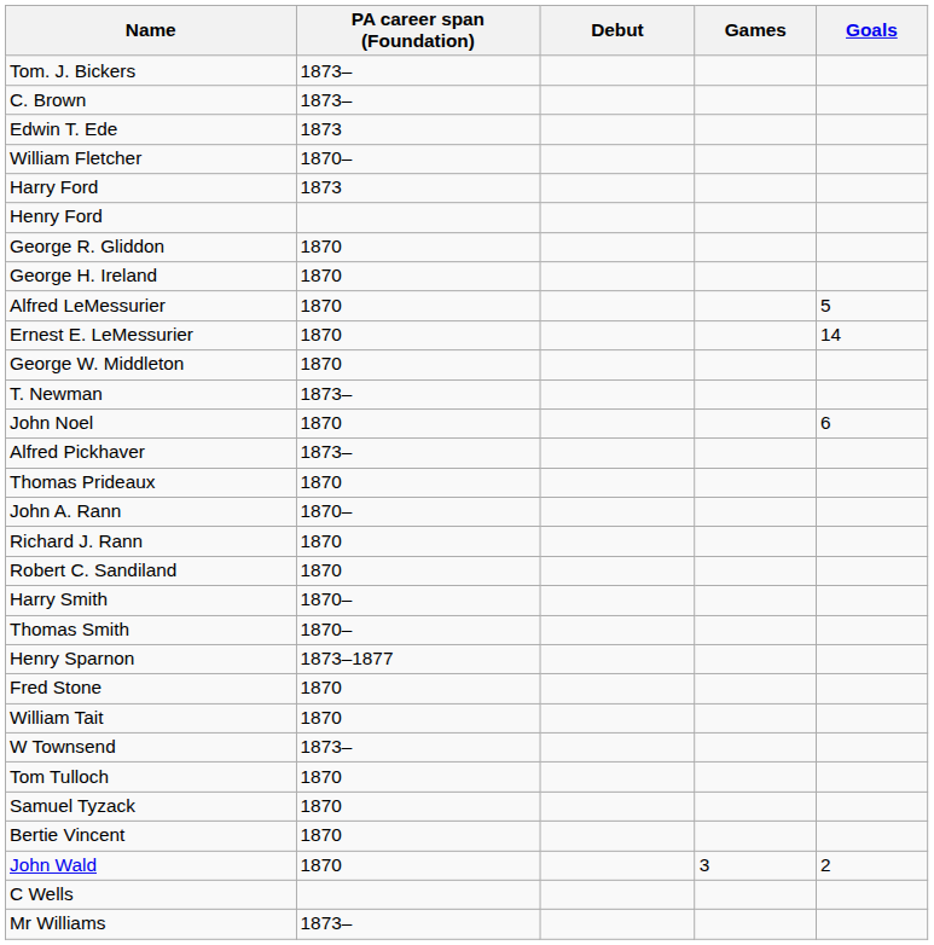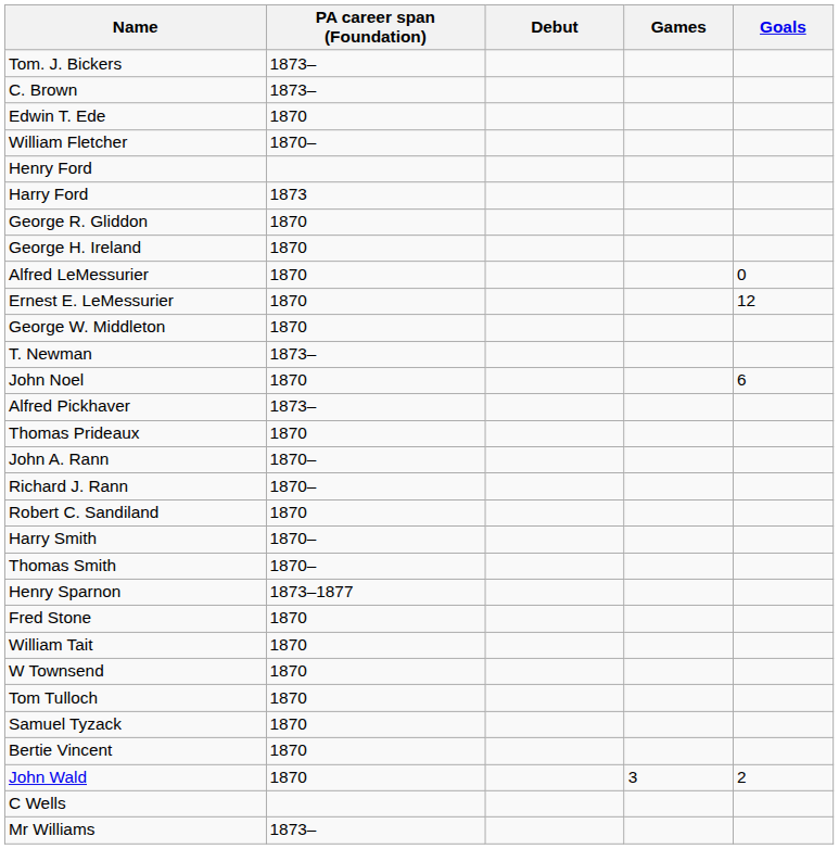Edwin T. Ede | PA career span (Foundation): 1873 -> 1870
rows swapped: Harry Ford <-> Henry Ford
Alfred LeMessurier | Goals: 5 -> 0
Ernest E. LeMessurier | Goals: 14 -> 12
Richard J. Rann | PA career span (Foundation): 1870 -> 1870–
W Townsend | PA career span (Foundation): 1873– -> 1870
